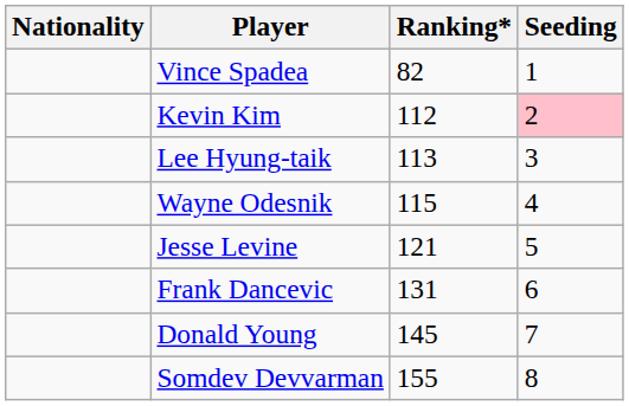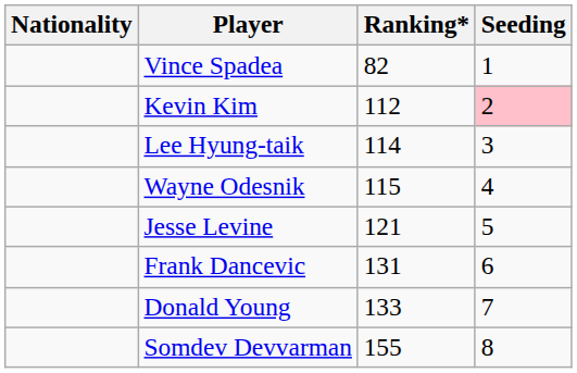Lee Hyung-taik | Ranking*: 113 -> 114
Donald Young | Ranking*: 145 -> 133
